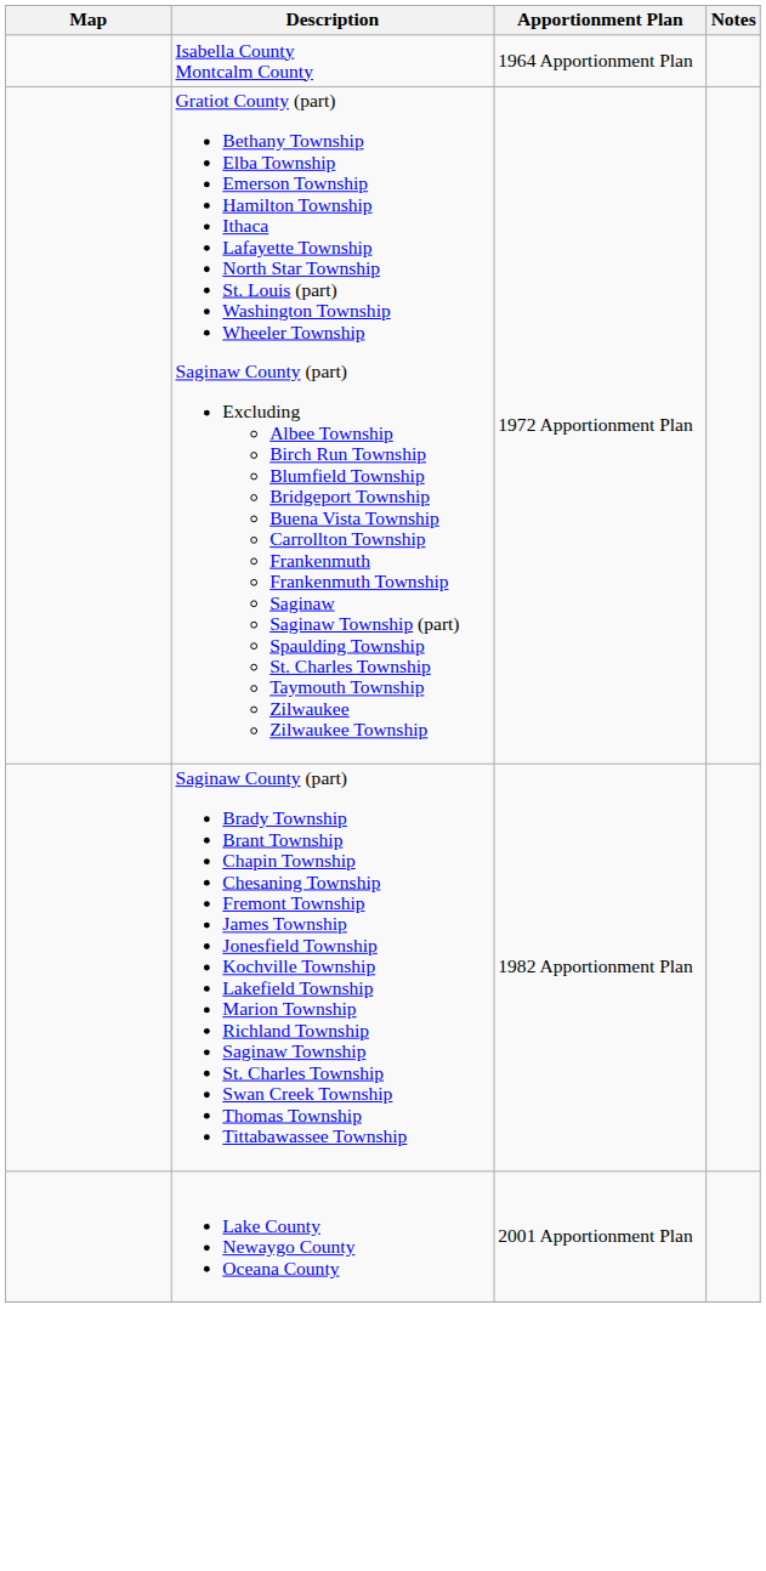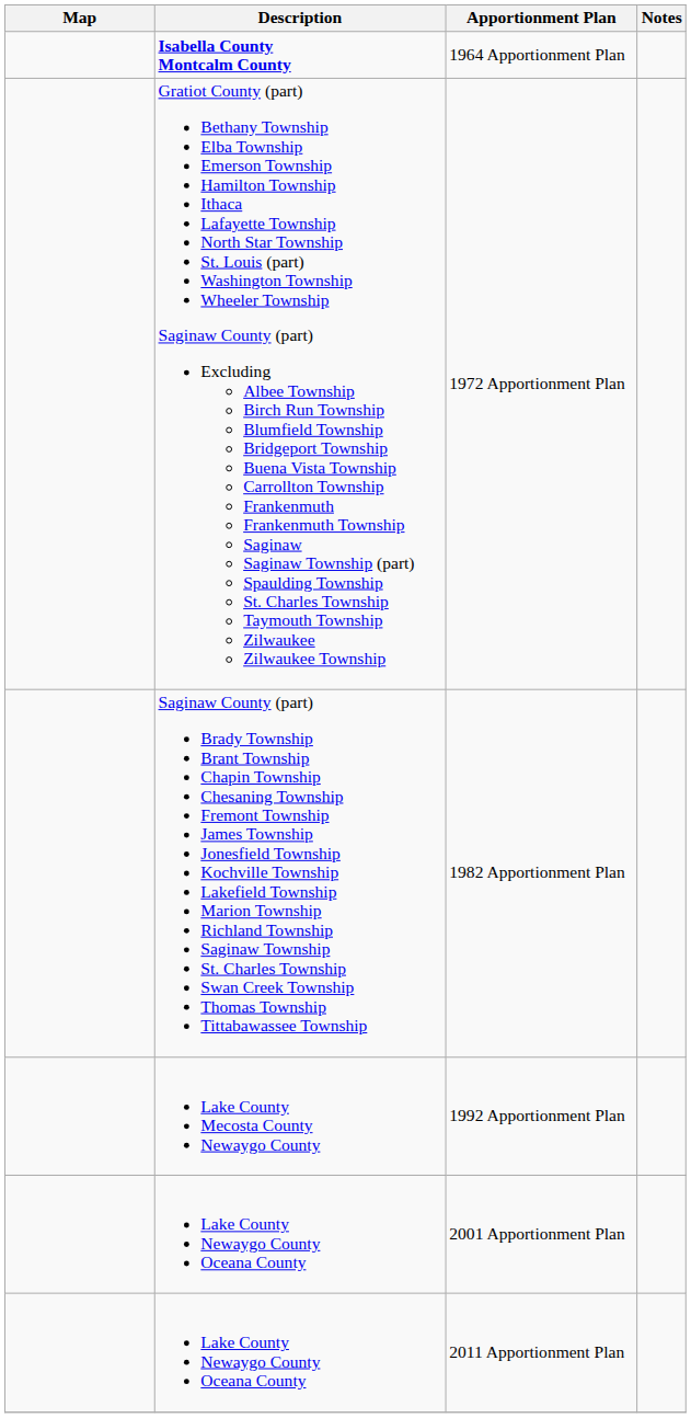1964 Apportionment Plan | Description: normal -> bold
+ row: Lake County Mecosta County Newaygo County | 1992 Apportionment Plan
+ row: Lake County Newaygo County Oceana County | 2011 Apportionment Plan
